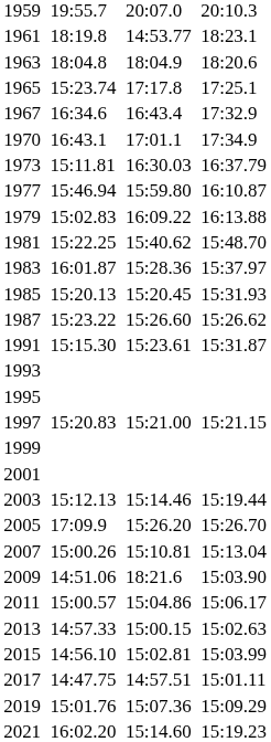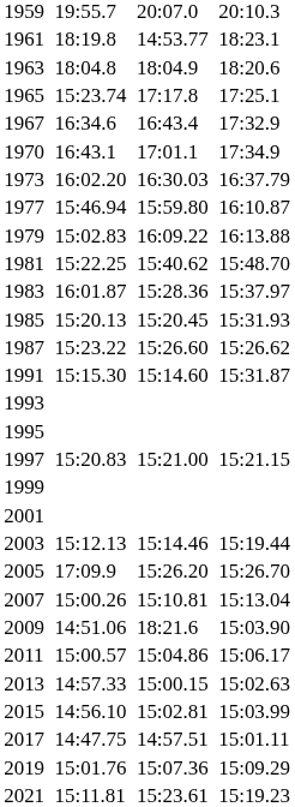1973 | column 3: 15:11.81 -> 16:02.20
1991 | column 5: 15:23.61 -> 15:14.60
2021 | column 3: 16:02.20 -> 15:11.81
2021 | column 5: 15:14.60 -> 15:23.61
